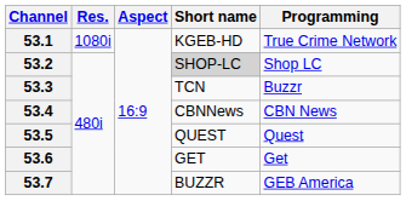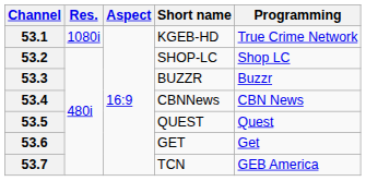53.2 | Short name: lightgrey background -> no background
53.3 | Short name: TCN -> BUZZR
53.7 | Short name: BUZZR -> TCN
